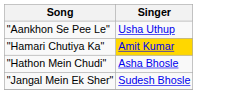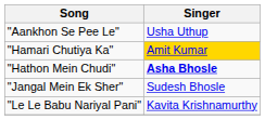"Hathon Mein Chudi" | Singer: normal -> bold
+ row: "Le Le Babu Nariyal Pani" | Kavita Krishnamurthy
